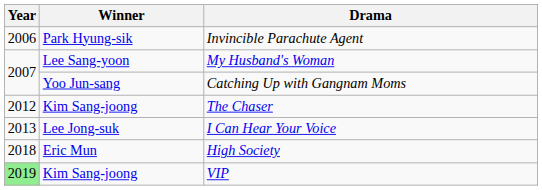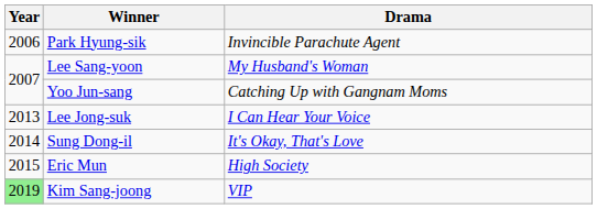- row: 2012 | Kim Sang-joong | The Chaser
+ row: 2014 | Sung Dong-il | It's Okay, That's Love
High Society | Year: 2018 -> 2015
